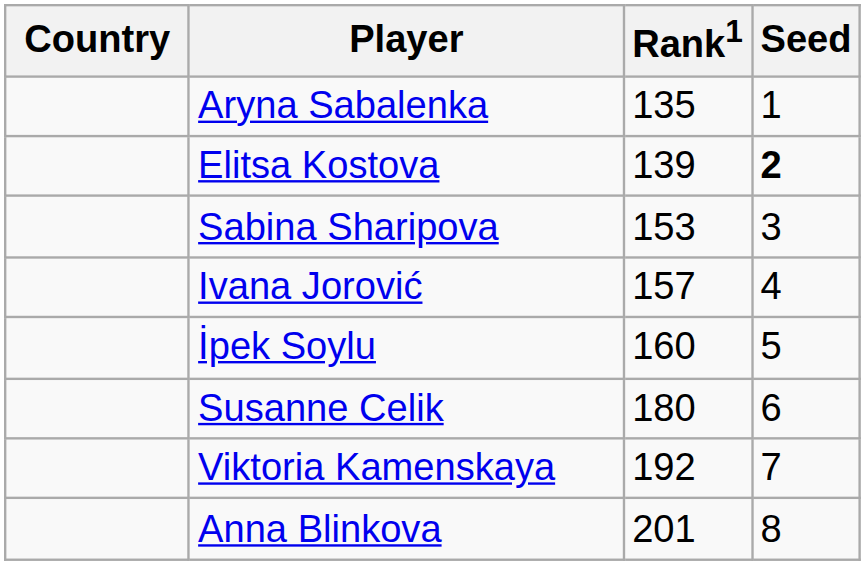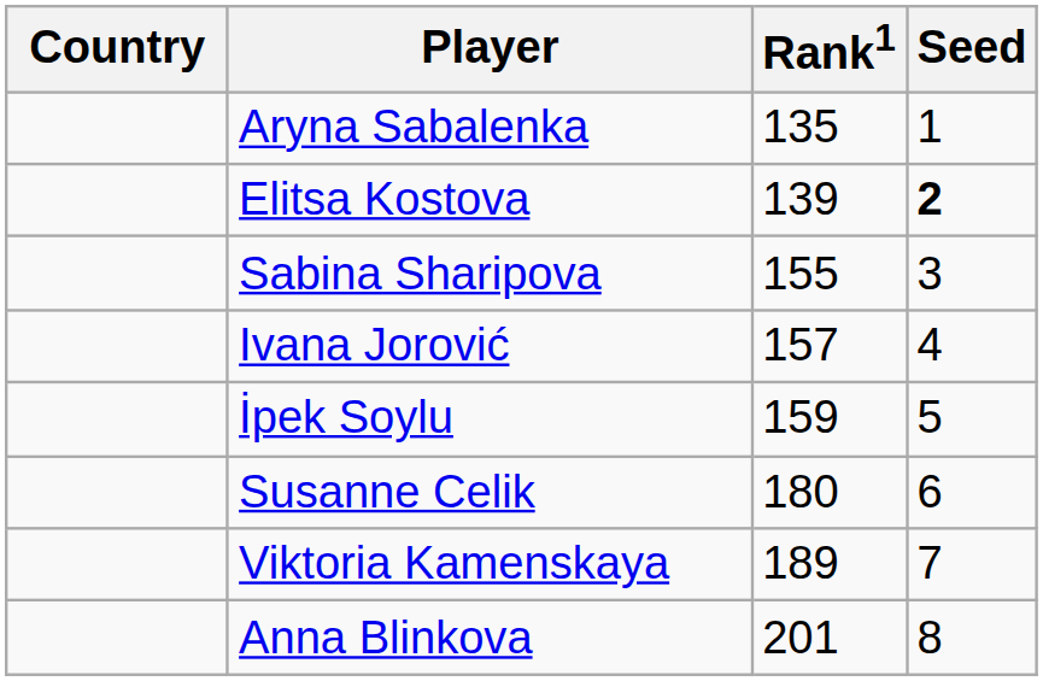Sabina Sharipova | Rank1: 153 -> 155
İpek Soylu | Rank1: 160 -> 159
Viktoria Kamenskaya | Rank1: 192 -> 189
